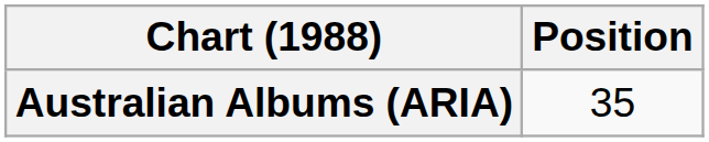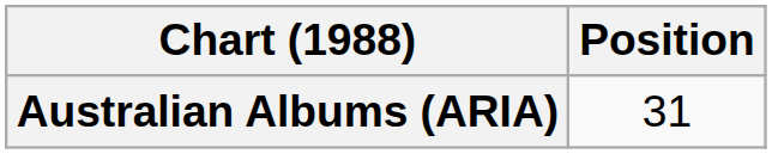Australian Albums (ARIA) | Position: 35 -> 31
